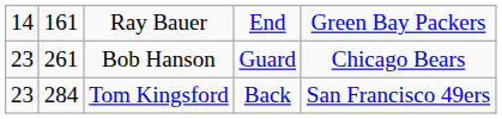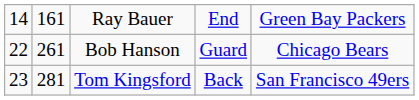Bob Hanson | column 1: 23 -> 22
Tom Kingsford | column 2: 284 -> 281
